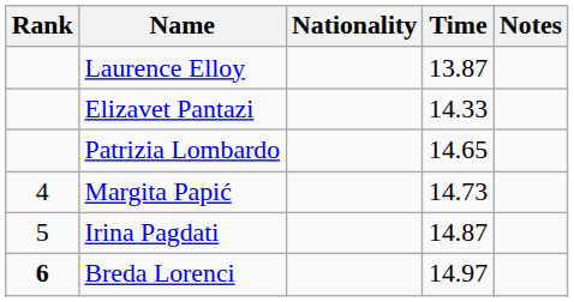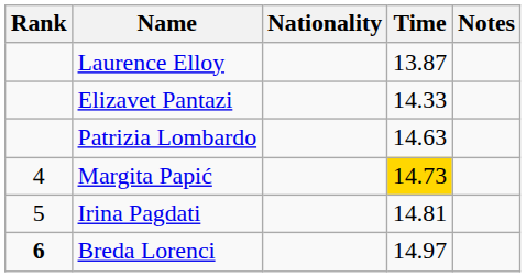Patrizia Lombardo | Time: 14.65 -> 14.63
Margita Papić | Time: no background -> gold background
Irina Pagdati | Time: 14.87 -> 14.81
